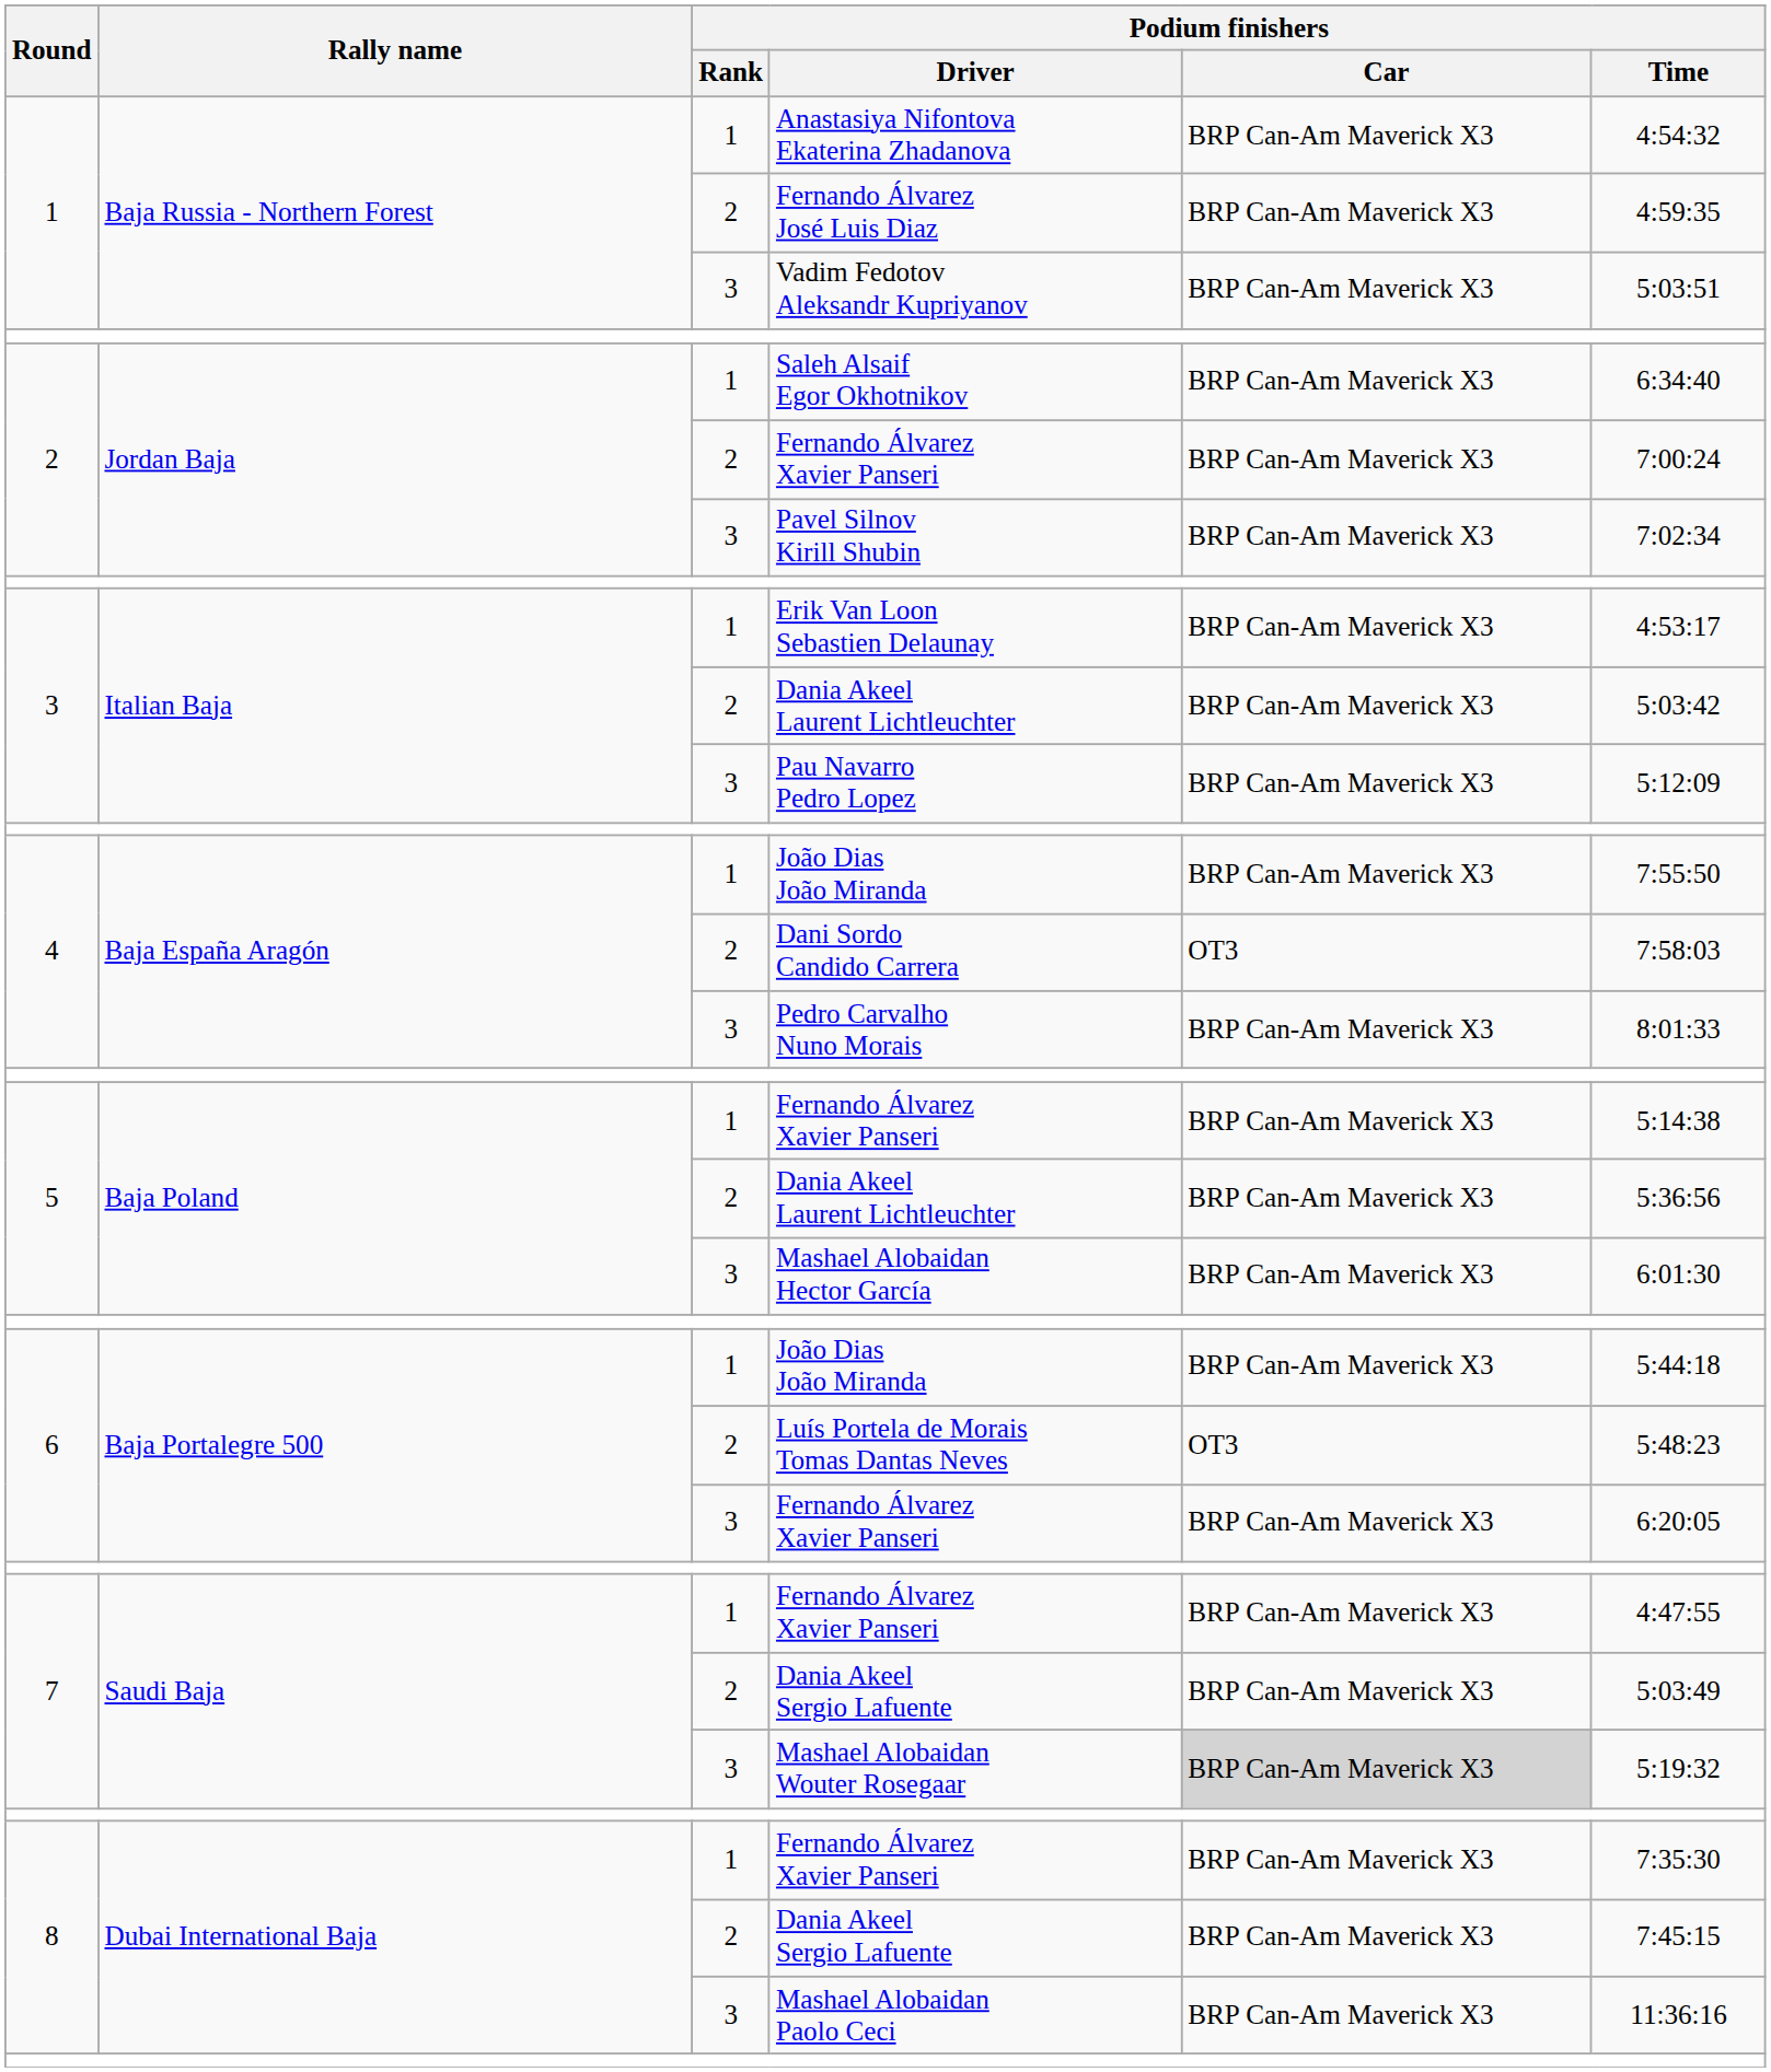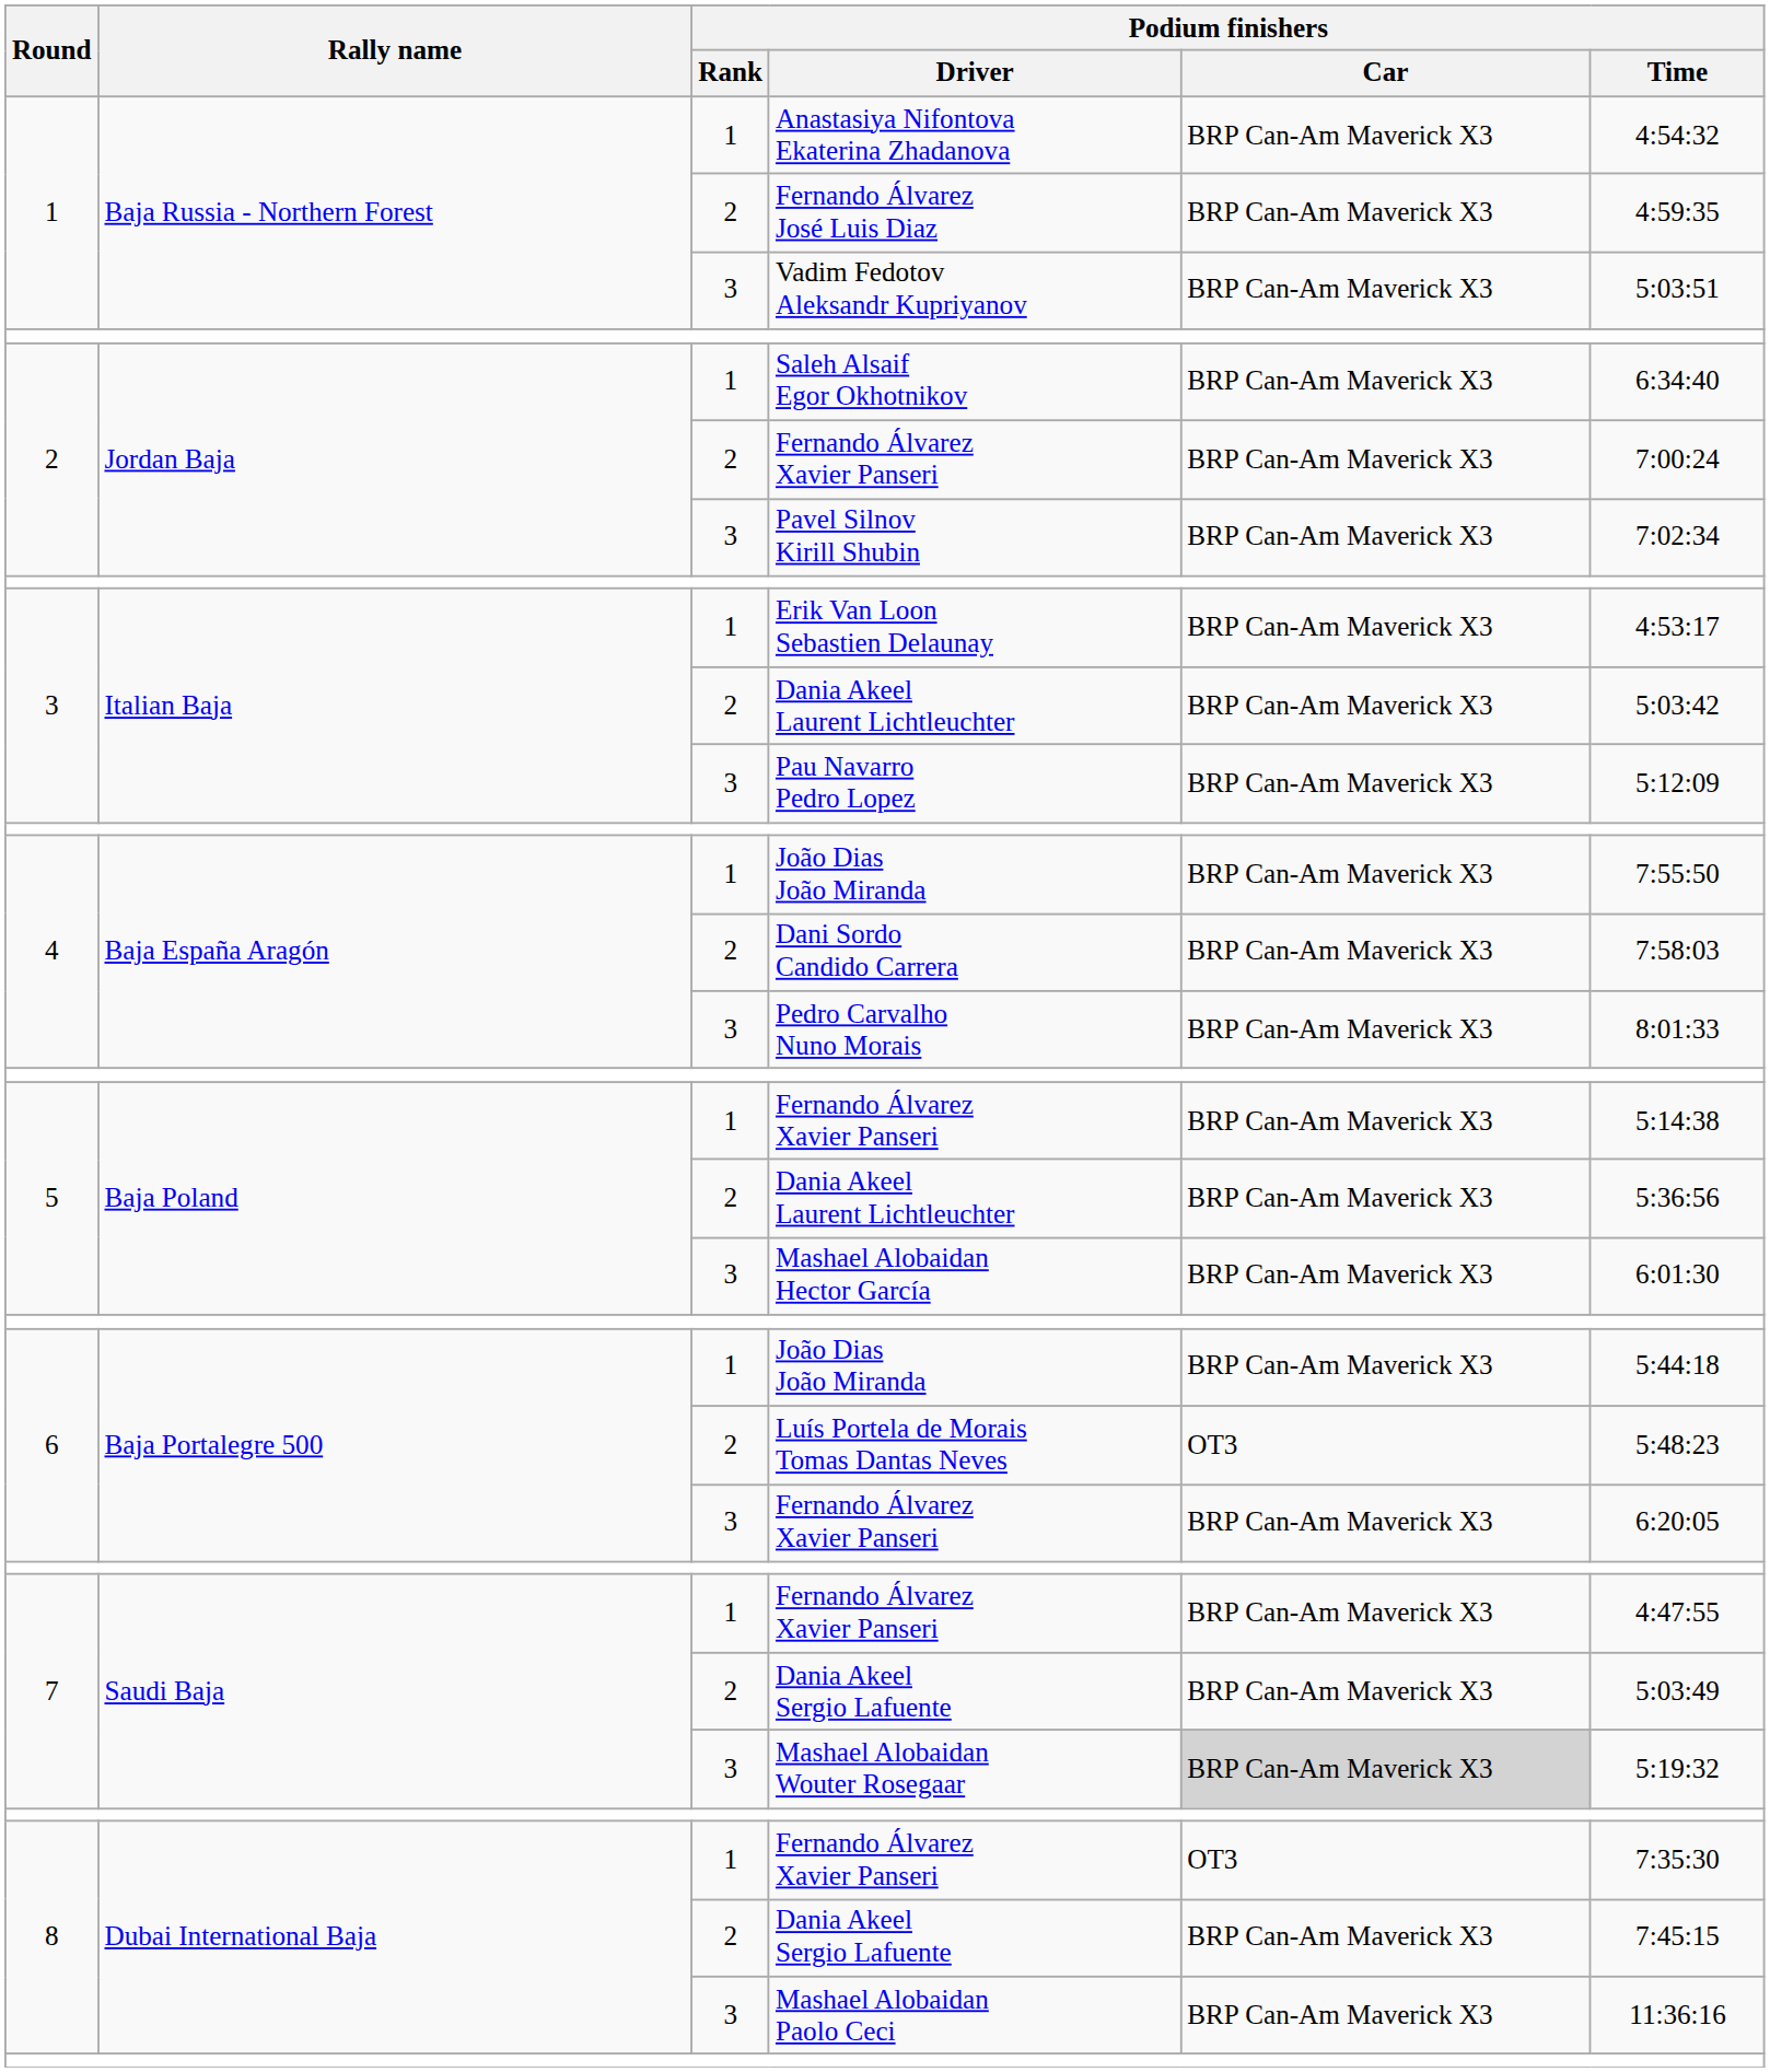Dani Sordo Candido Carrera | Podium finishers / Car: OT3 -> BRP Can-Am Maverick X3
8 / Fernando Álvarez Xavier Panseri | Podium finishers / Car: BRP Can-Am Maverick X3 -> OT3
